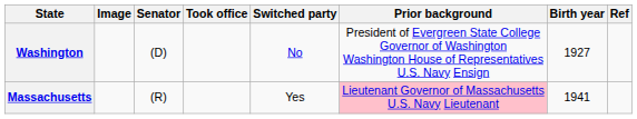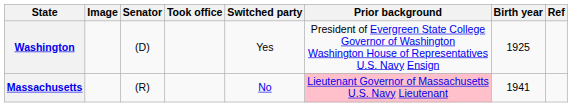Washington | Switched party: No -> Yes
Washington | Birth year: 1927 -> 1925
Massachusetts | Switched party: Yes -> No
